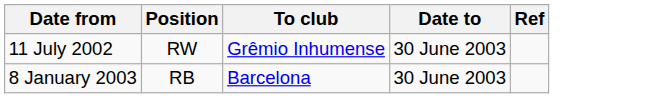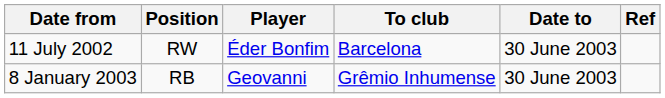+ column: Player | Éder Bonfim | Geovanni
11 July 2002 | To club: Grêmio Inhumense -> Barcelona
8 January 2003 | To club: Barcelona -> Grêmio Inhumense
